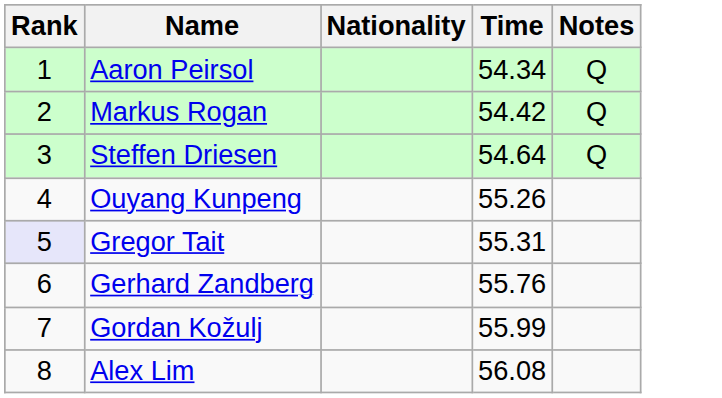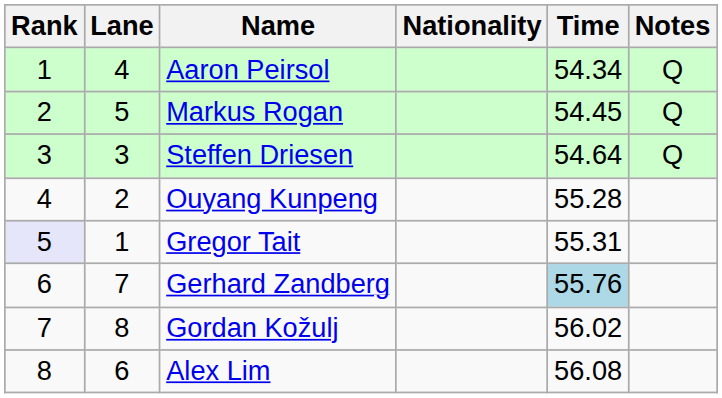+ column: Lane | 4 | 5 | 3 | 2 | 1 | 7 | 8 | 6
Markus Rogan | Time: 54.42 -> 54.45
Ouyang Kunpeng | Time: 55.26 -> 55.28
Gerhard Zandberg | Time: no background -> lightblue background
Gordan Kožulj | Time: 55.99 -> 56.02
